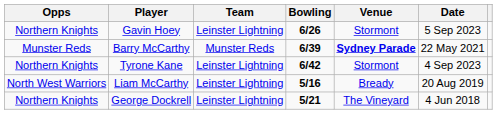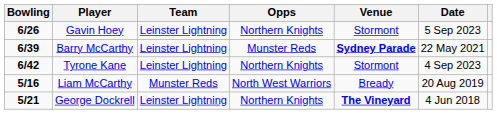columns swapped: Bowling <-> Opps
Barry McCarthy | Team: Munster Reds -> Leinster Lightning
Liam McCarthy | Team: Leinster Lightning -> Munster Reds
George Dockrell | Venue: normal -> bold
